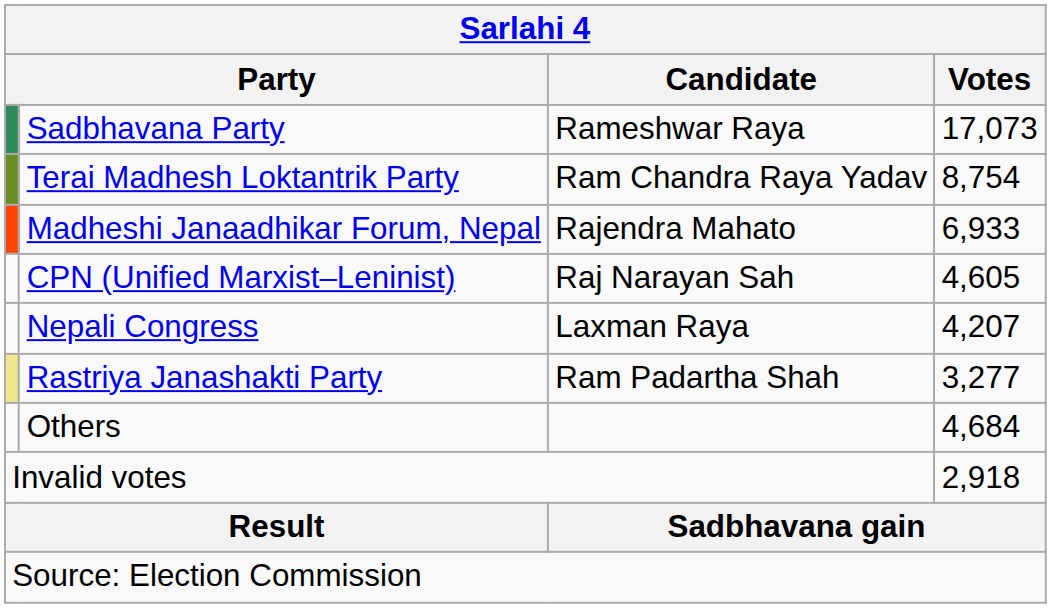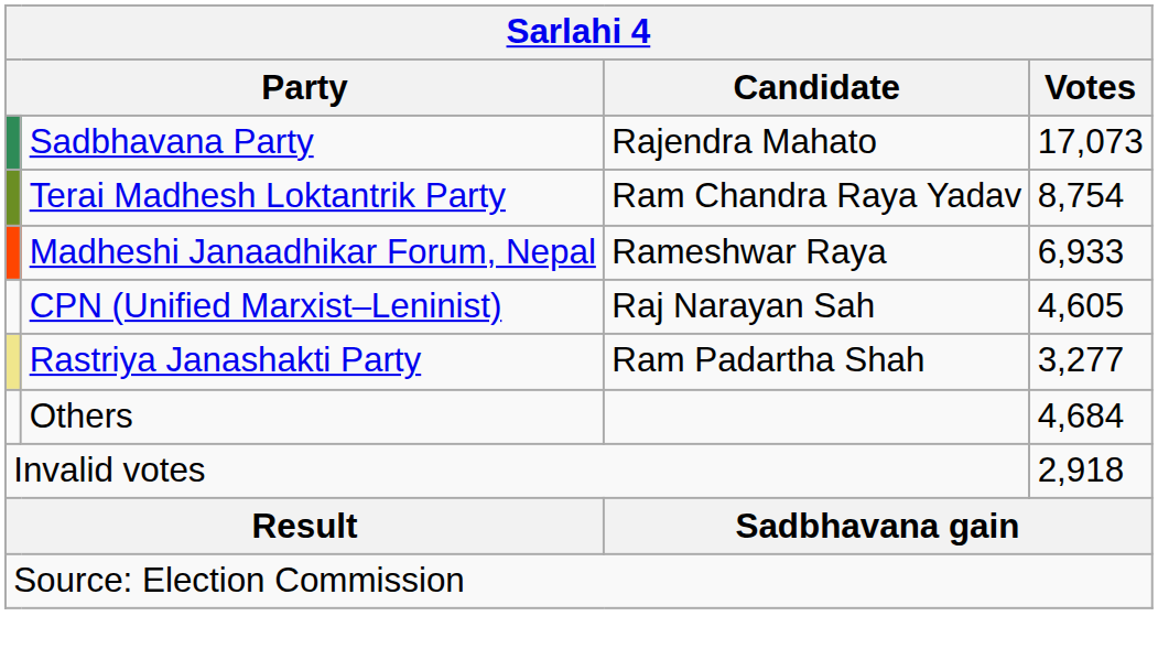Sadbhavana Party | Candidate: Rameshwar Raya -> Rajendra Mahato
Madheshi Janaadhikar Forum, Nepal | Candidate: Rajendra Mahato -> Rameshwar Raya
- row: Nepali Congress | Laxman Raya | 4,207
